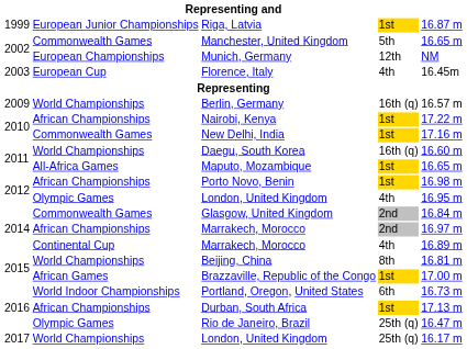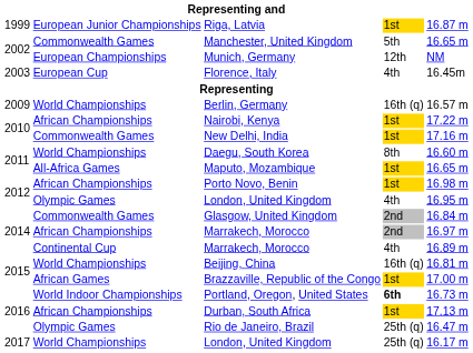Daegu, South Korea | column 4: 16th (q) -> 8th
Beijing, China | column 4: 8th -> 16th (q)
Portland, Oregon, United States | column 4: normal -> bold
